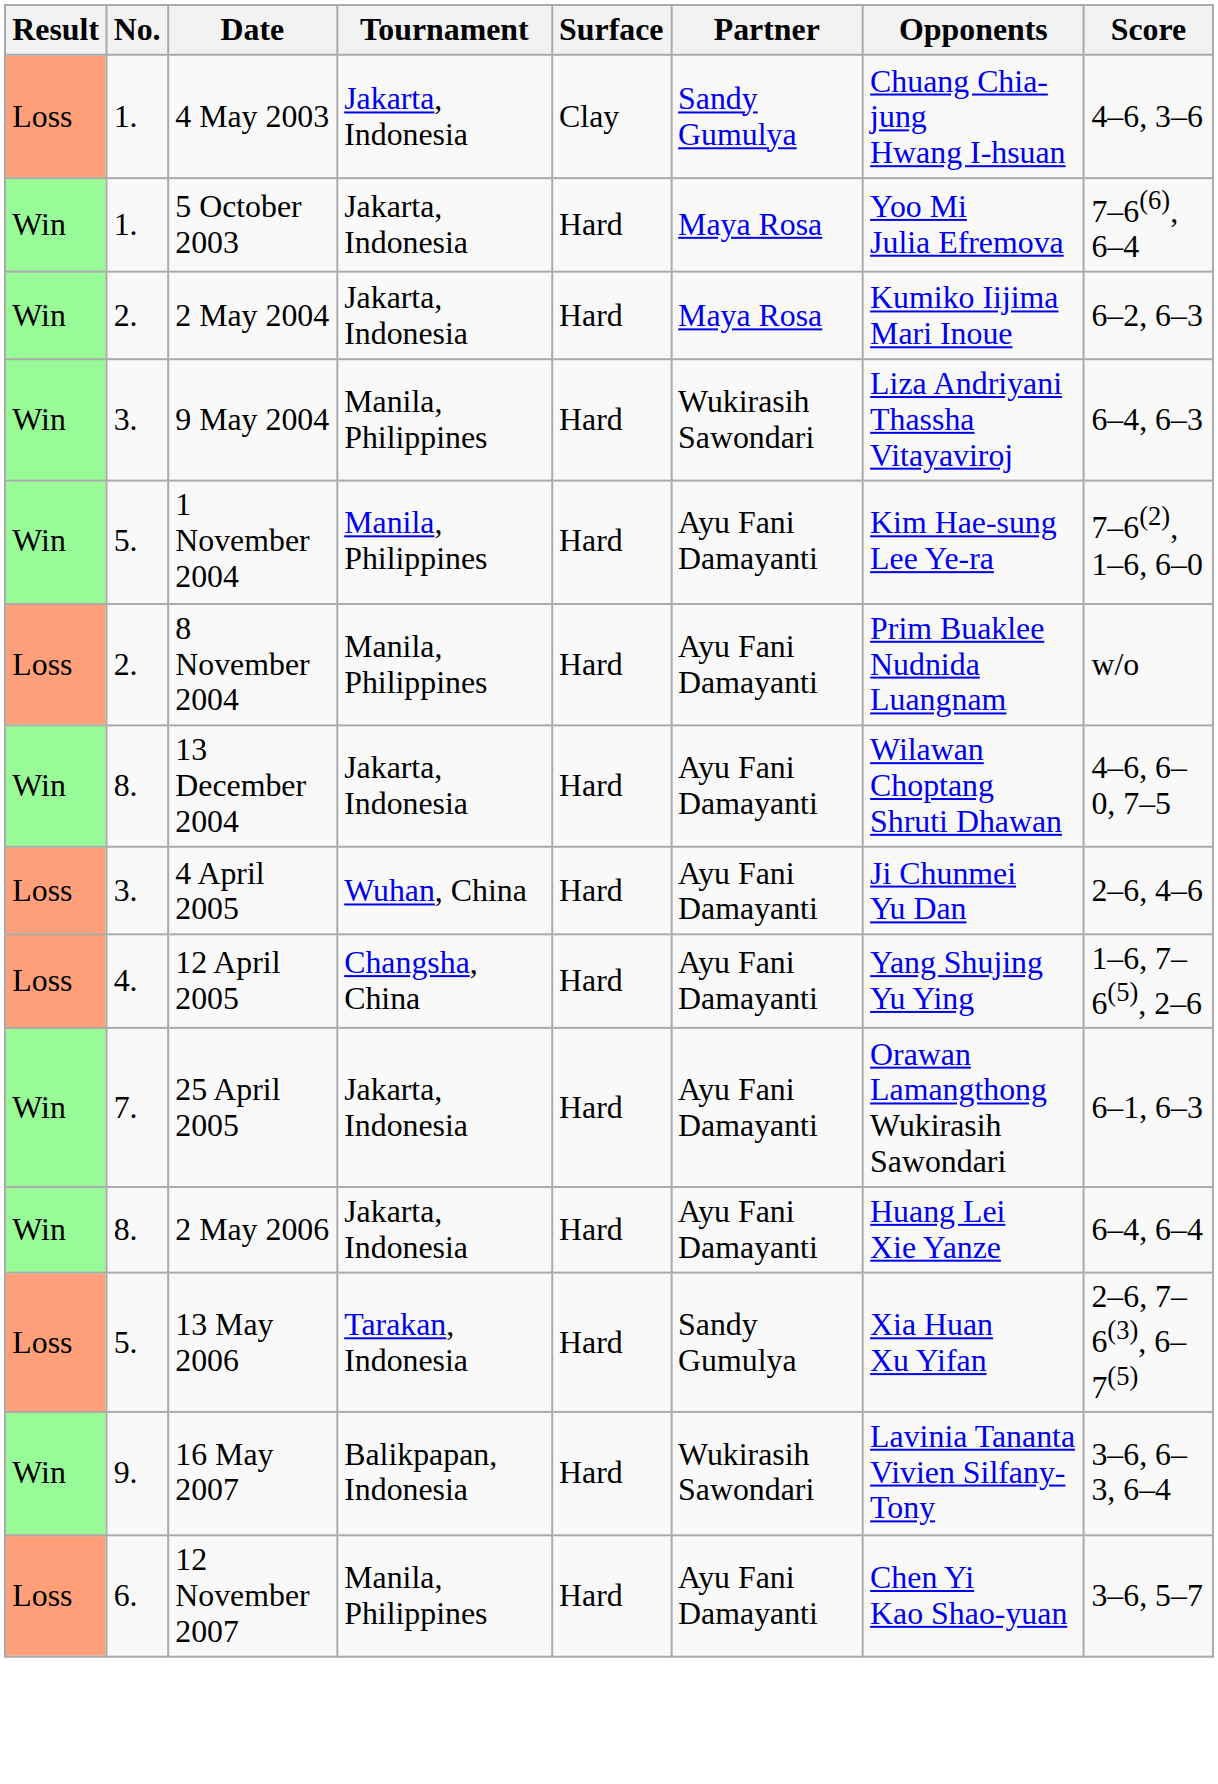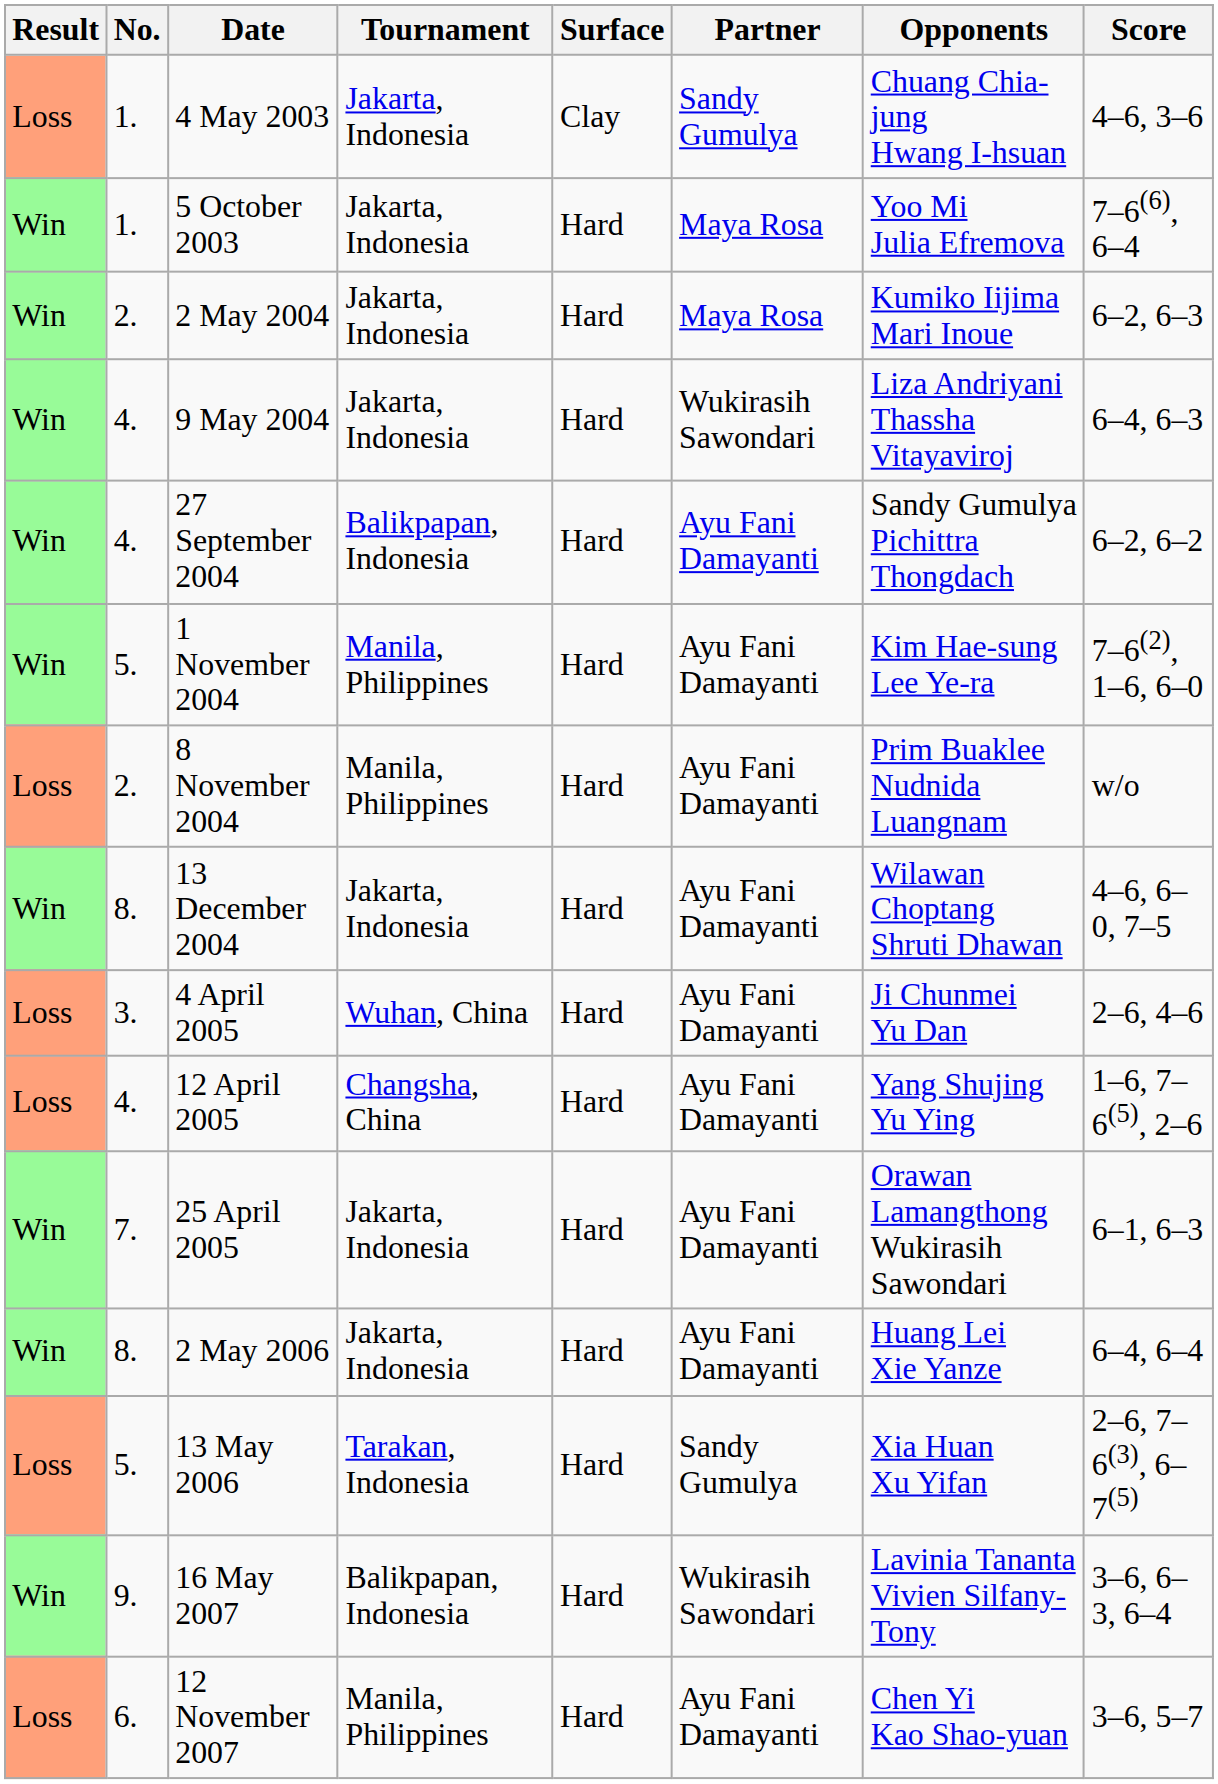9 May 2004 | No.: 3. -> 4.
9 May 2004 | Tournament: Manila, Philippines -> Jakarta, Indonesia
+ row: Win | 4. | 27 September 2004 | Balikpapan, Indonesia | Hard | Ayu Fani Damayanti | Sandy Gumulya Pichittra Thongdach | 6–2, 6–2
